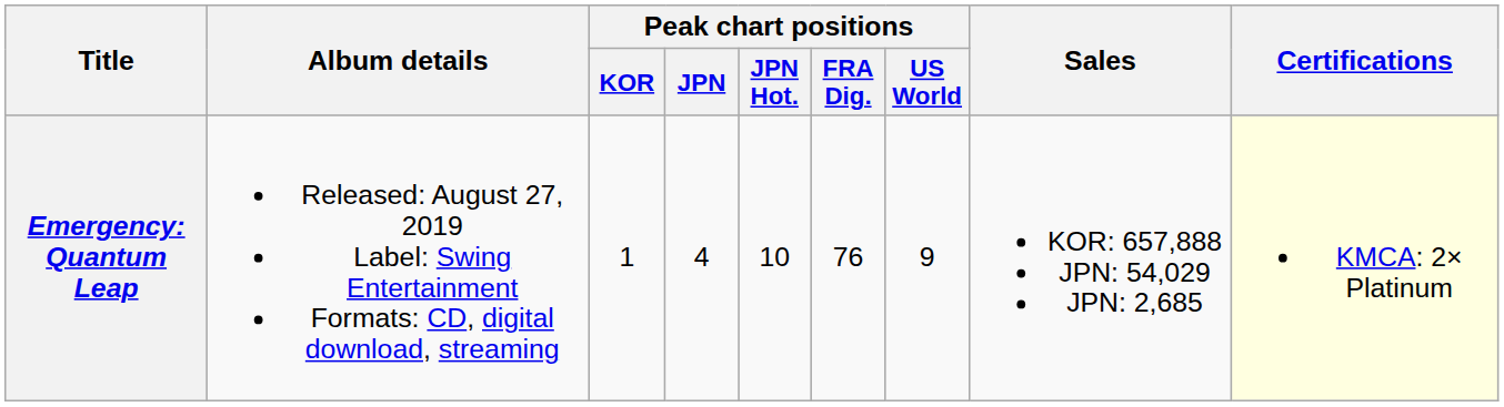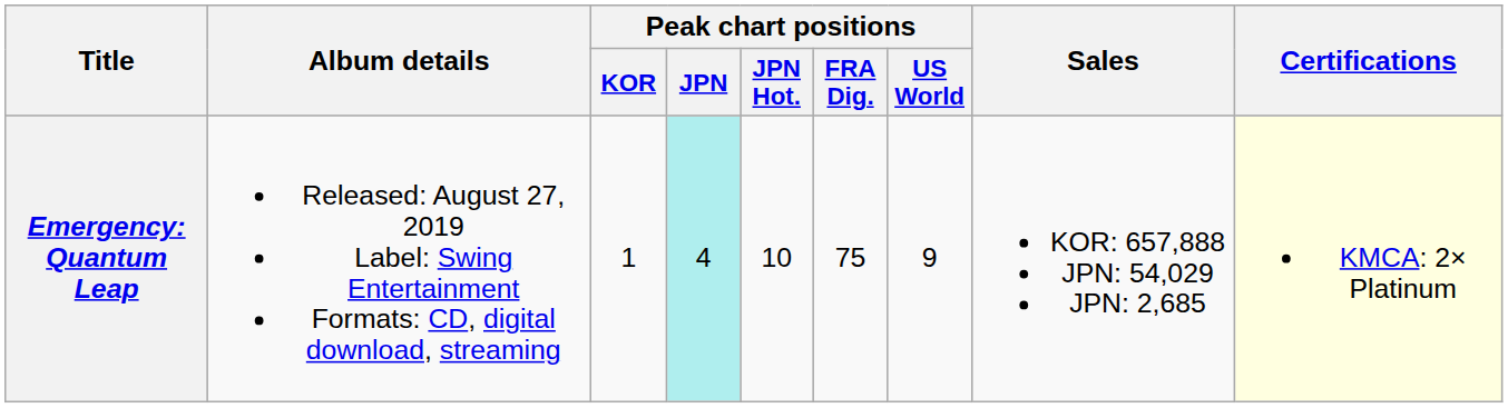Emergency: Quantum Leap | Peak chart positions / JPN: no background -> paleturquoise background
Emergency: Quantum Leap | Peak chart positions / FRA Dig.: 76 -> 75
